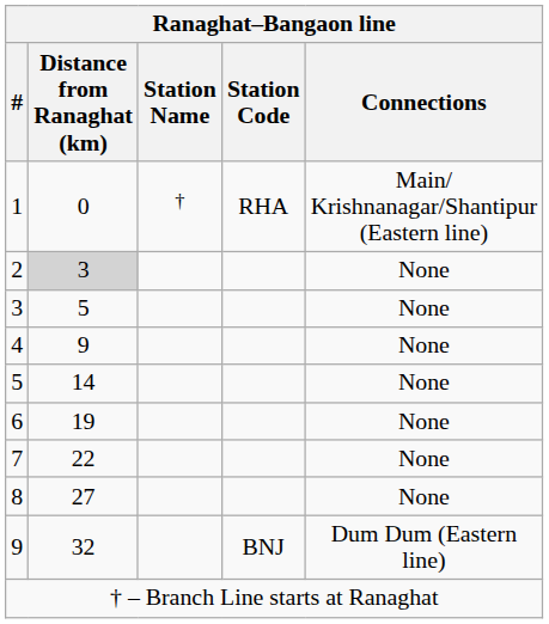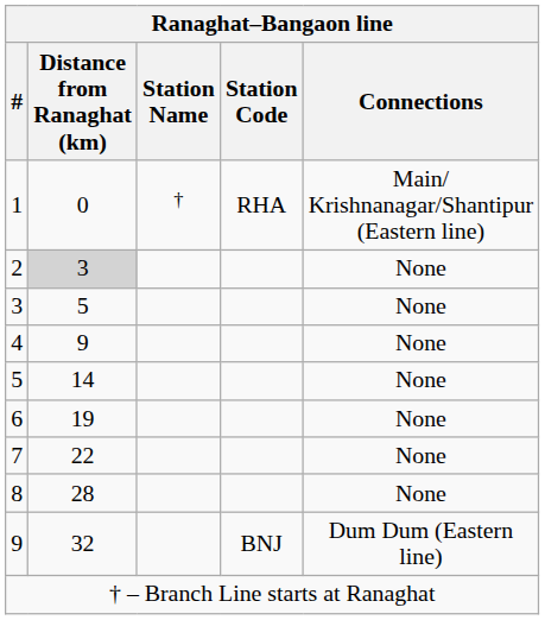8 | Distance from Ranaghat (km): 27 -> 28
